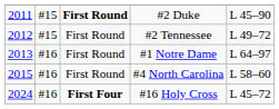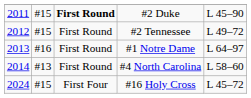#4 North Carolina | column 1: 2015 -> 2014
#4 North Carolina | column 2: #16 -> #13
#16 Holy Cross | column 2: #16 -> #15
#16 Holy Cross | column 3: bold -> normal
